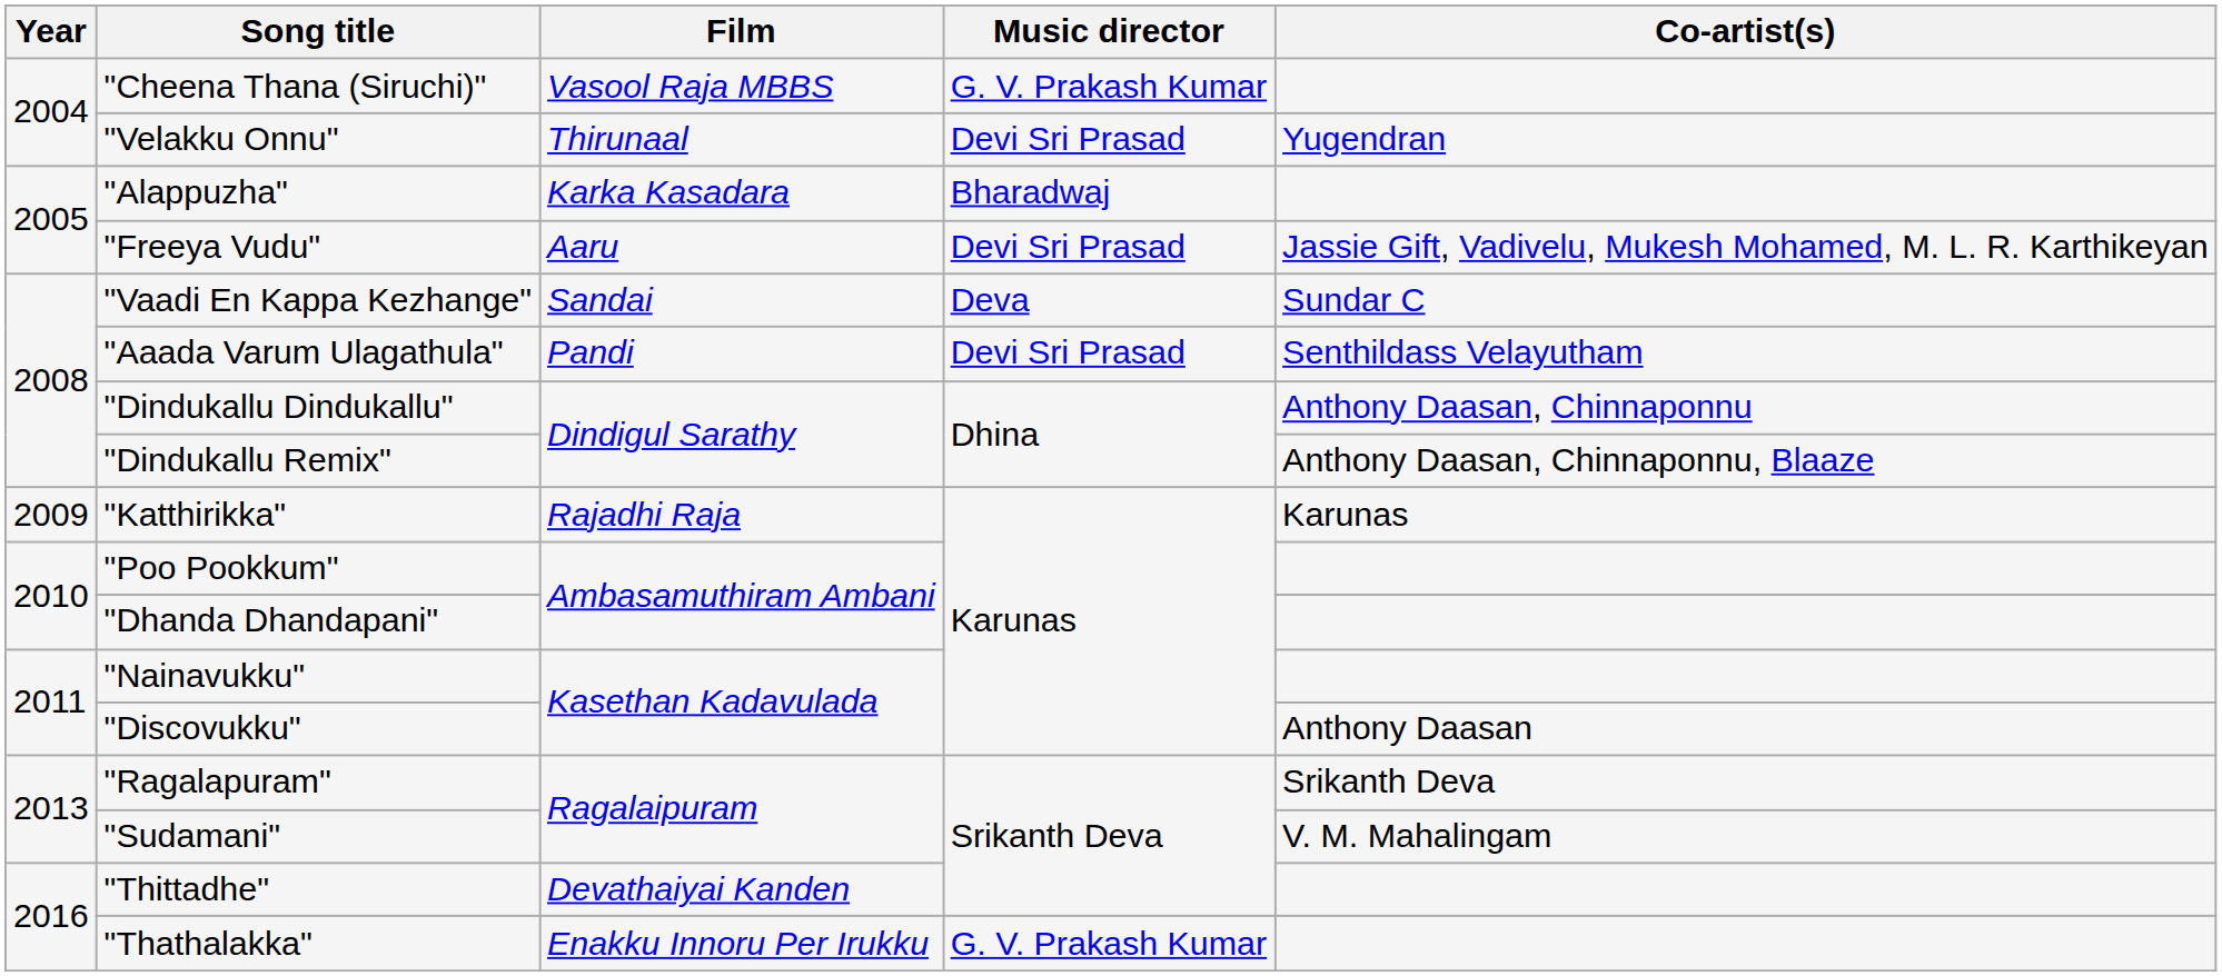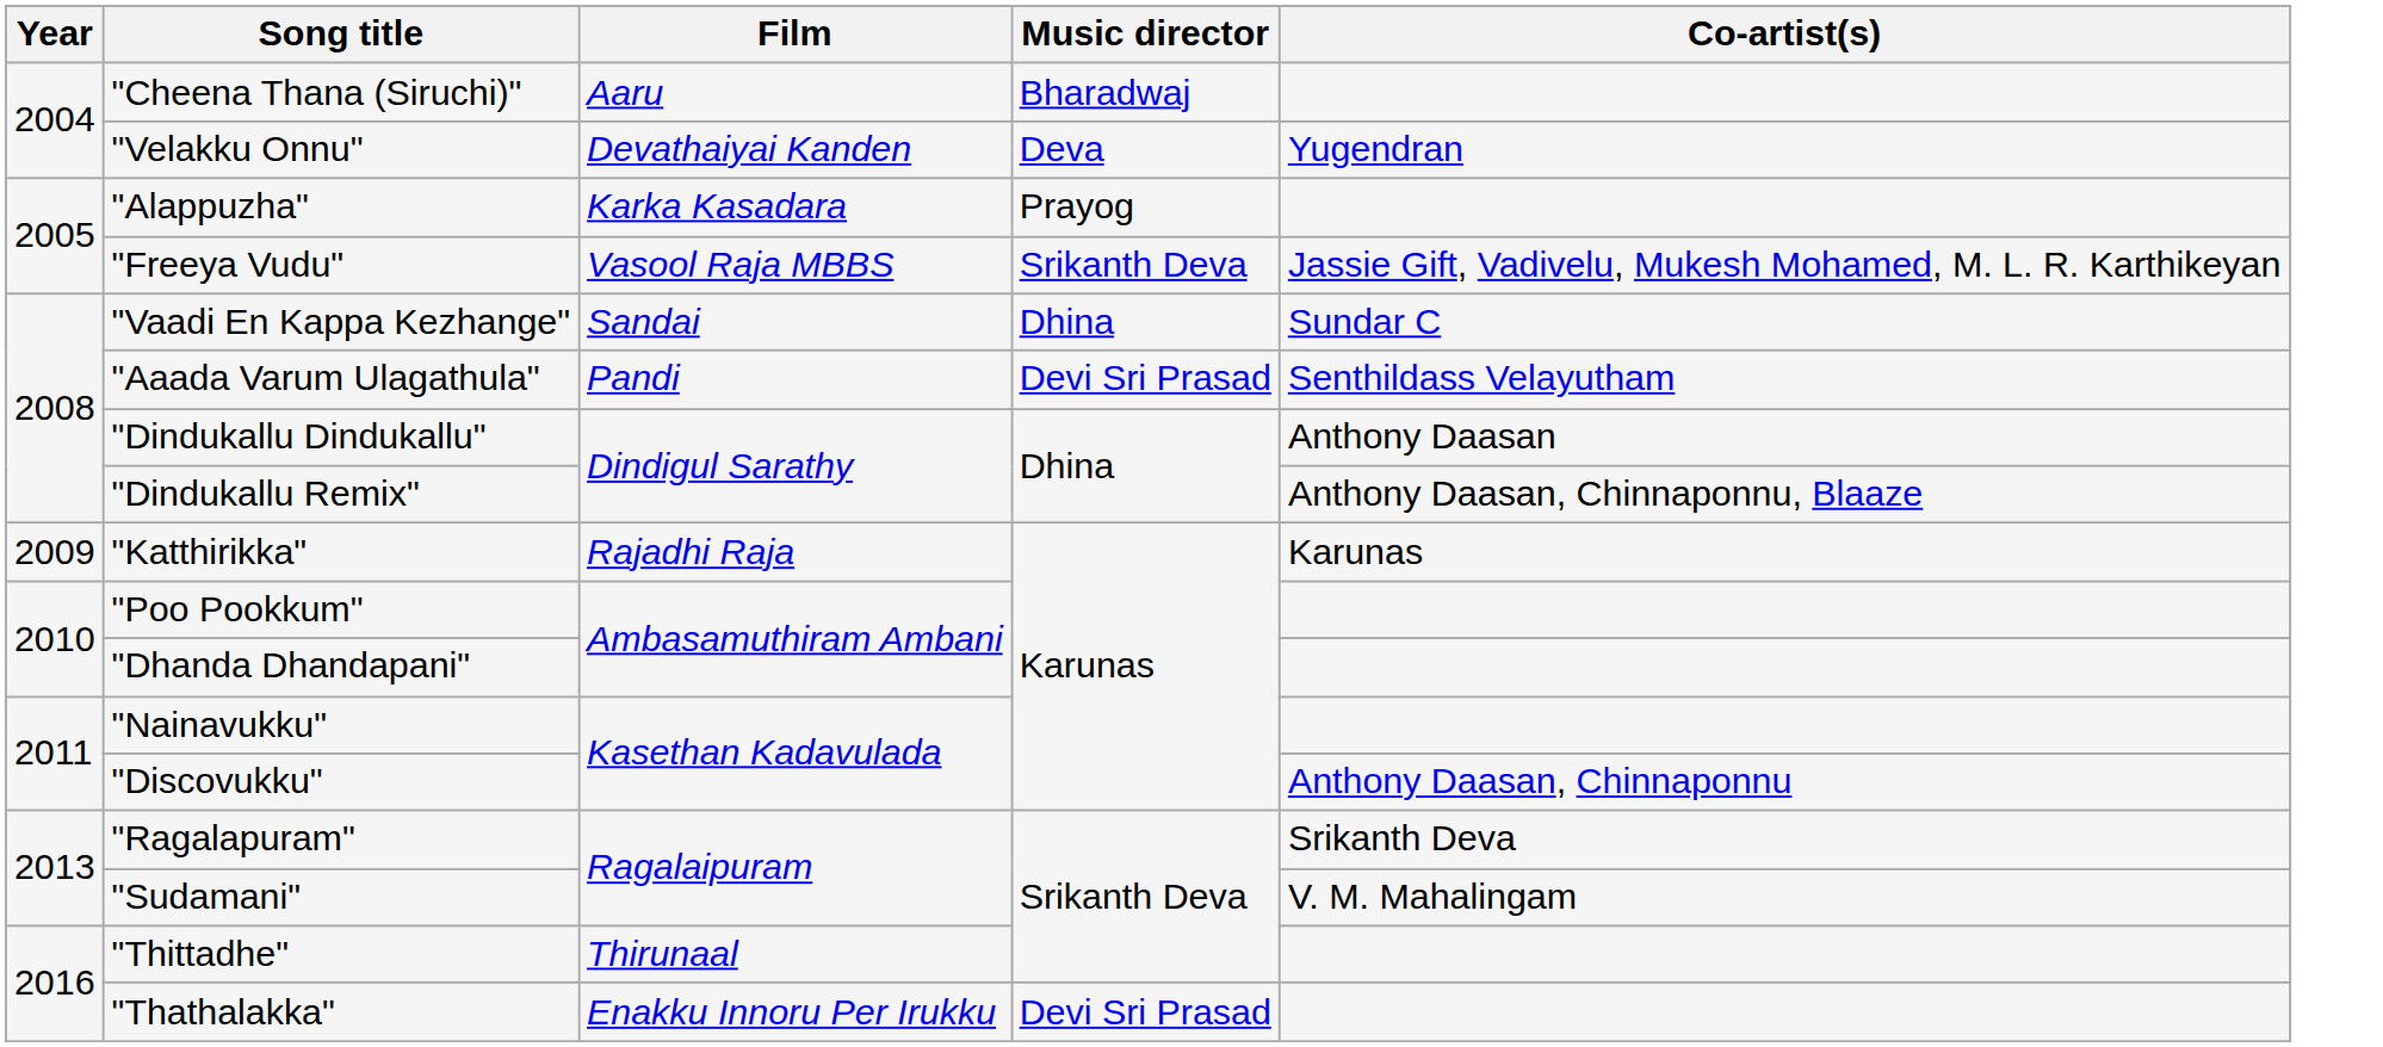"Cheena Thana (Siruchi)" | Film: Vasool Raja MBBS -> Aaru
"Cheena Thana (Siruchi)" | Music director: G. V. Prakash Kumar -> Bharadwaj
"Velakku Onnu" | Film: Thirunaal -> Devathaiyai Kanden
"Velakku Onnu" | Music director: Devi Sri Prasad -> Deva
"Alappuzha" | Music director: Bharadwaj -> Prayog
"Freeya Vudu" | Film: Aaru -> Vasool Raja MBBS
"Freeya Vudu" | Music director: Devi Sri Prasad -> Srikanth Deva
"Vaadi En Kappa Kezhange" | Music director: Deva -> Dhina
"Dindukallu Dindukallu" | Co-artist(s): Anthony Daasan, Chinnaponnu -> Anthony Daasan
"Discovukku" | Co-artist(s): Anthony Daasan -> Anthony Daasan, Chinnaponnu
"Thittadhe" | Film: Devathaiyai Kanden -> Thirunaal
"Thathalakka" | Music director: G. V. Prakash Kumar -> Devi Sri Prasad
